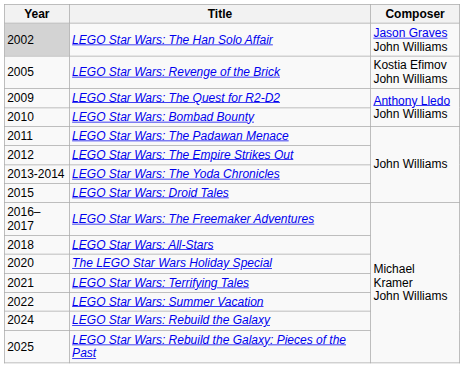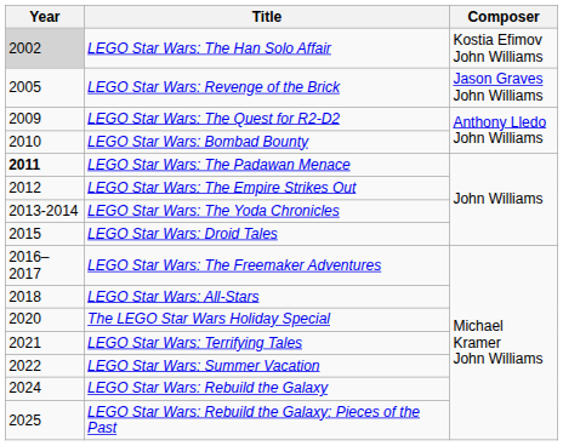LEGO Star Wars: The Han Solo Affair | Composer: Jason Graves John Williams -> Kostia Efimov John Williams
LEGO Star Wars: Revenge of the Brick | Composer: Kostia Efimov John Williams -> Jason Graves John Williams
LEGO Star Wars: The Padawan Menace | Year: normal -> bold
